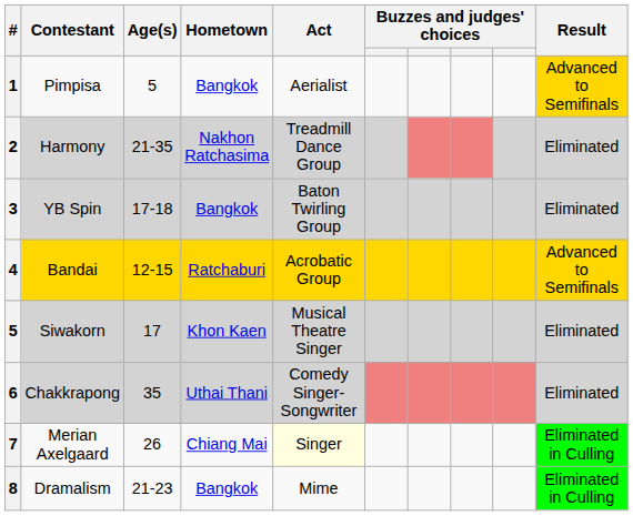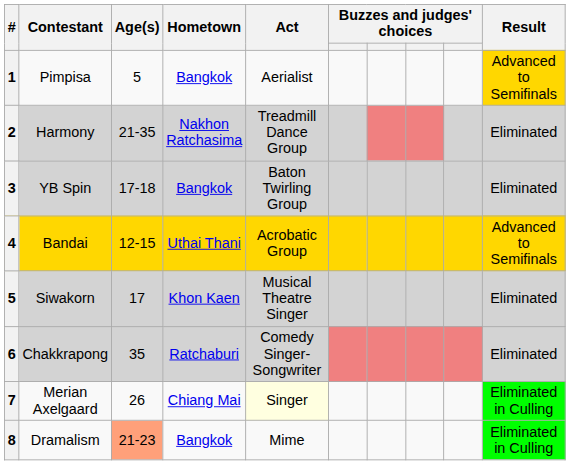Bandai | Hometown: Ratchaburi -> Uthai Thani
Chakkrapong | Hometown: Uthai Thani -> Ratchaburi
Dramalism | Age(s): no background -> lightsalmon background
